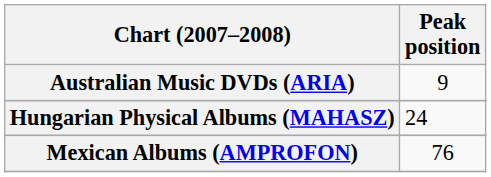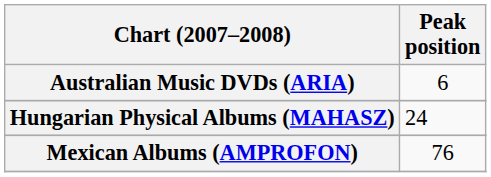Australian Music DVDs (ARIA) | Peak position: 9 -> 6
